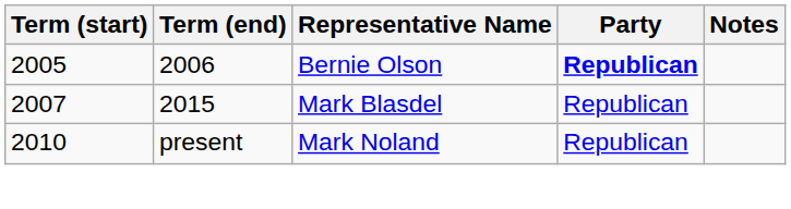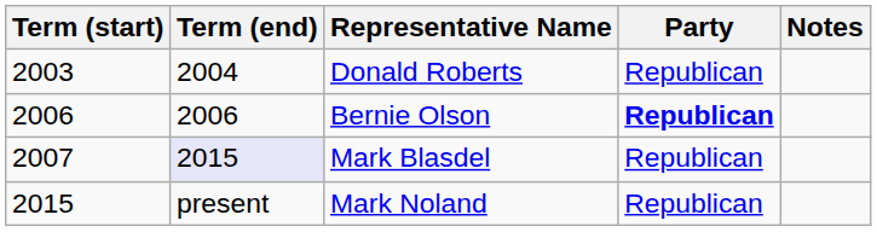+ row: 2003 | 2004 | Donald Roberts | Republican
Bernie Olson | Term (start): 2005 -> 2006
Mark Blasdel | Term (end): no background -> lavender background
Mark Noland | Term (start): 2010 -> 2015
